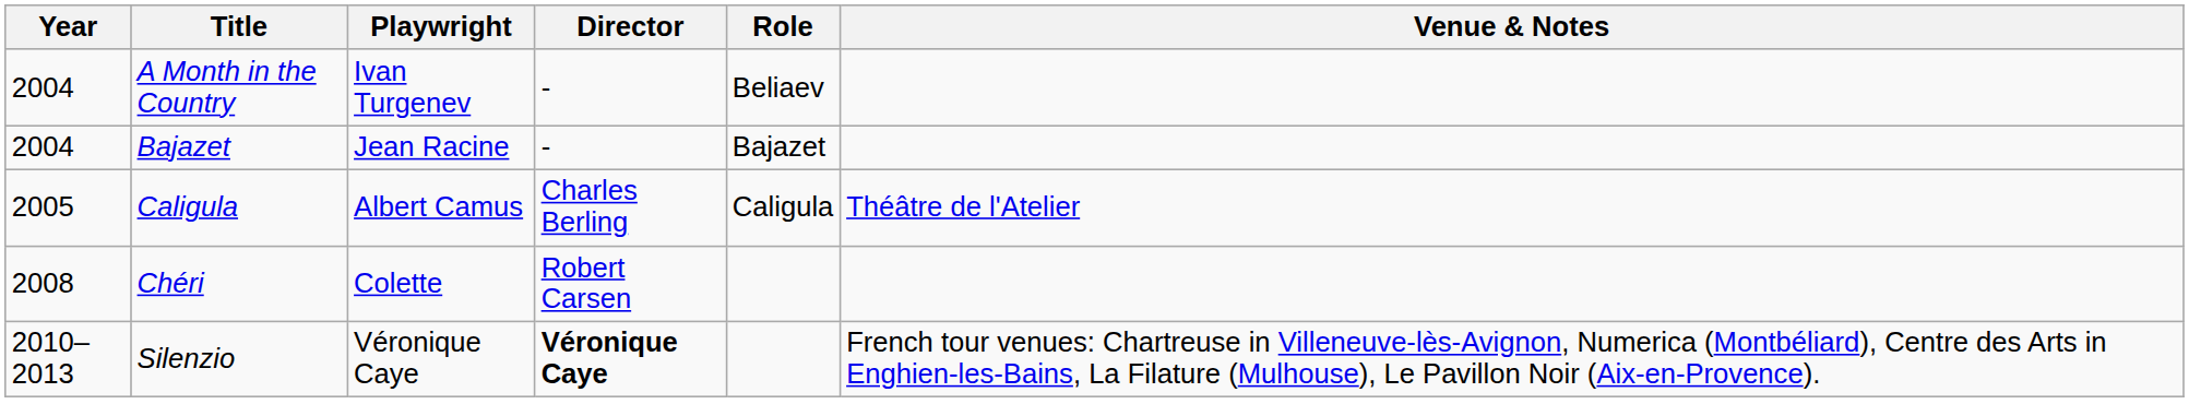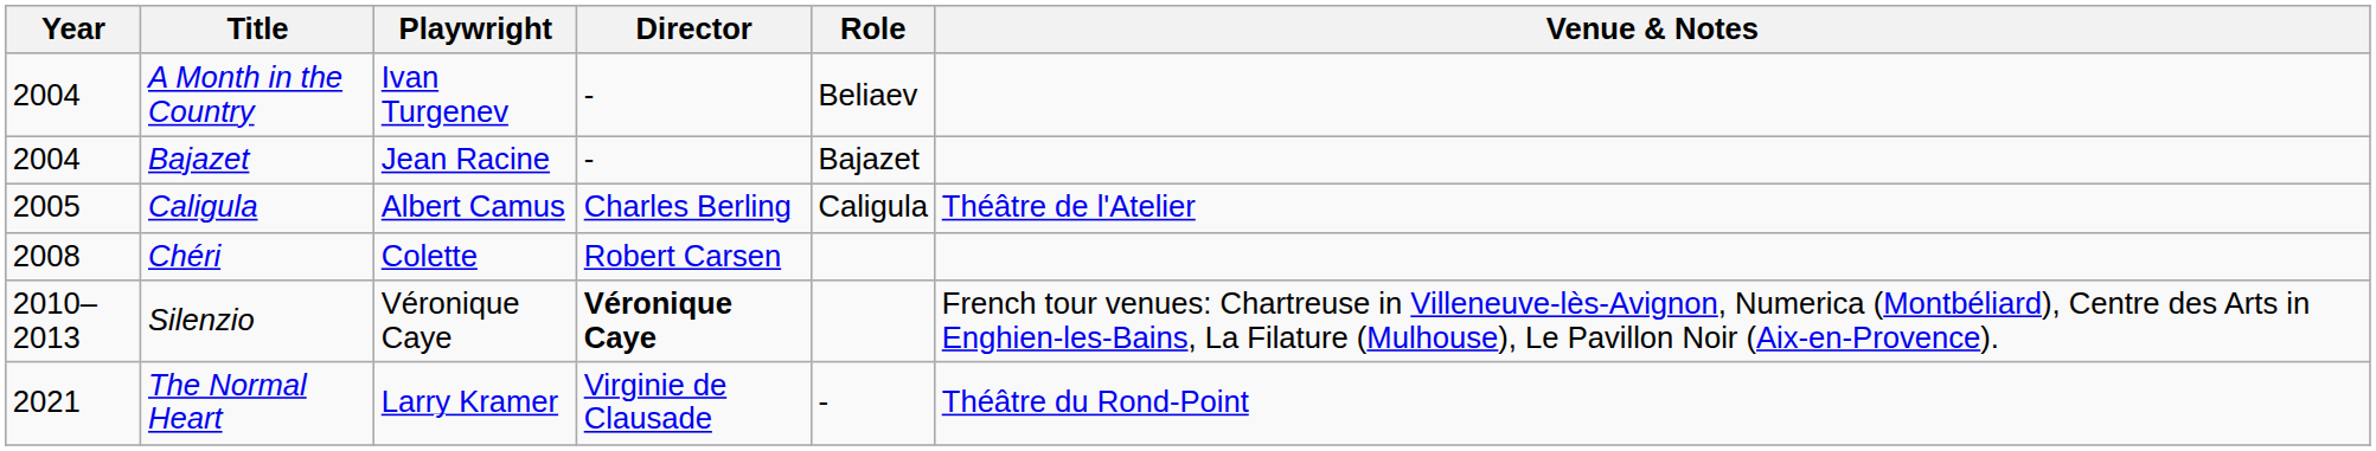+ row: 2021 | The Normal Heart | Larry Kramer | Virginie de Clausade | - | Théâtre du Rond-Point
